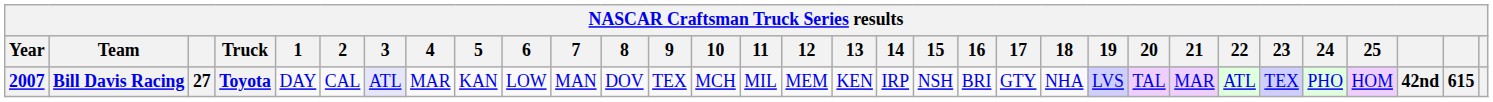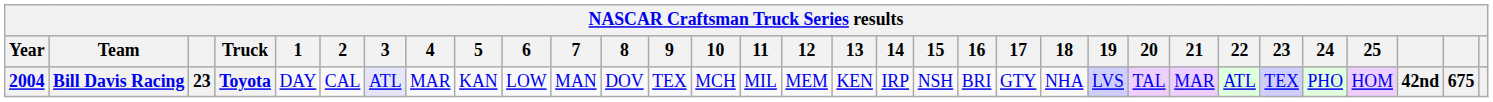Bill Davis Racing | Year: 2007 -> 2004
Bill Davis Racing | column 3: 27 -> 23
Bill Davis Racing | column 31: 615 -> 675
